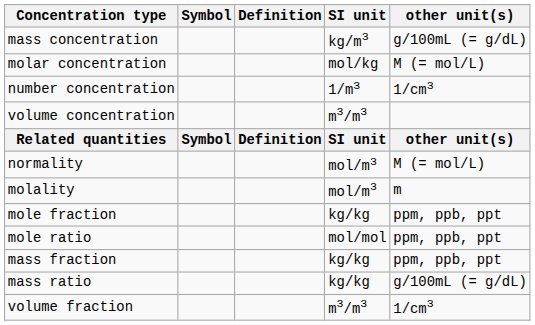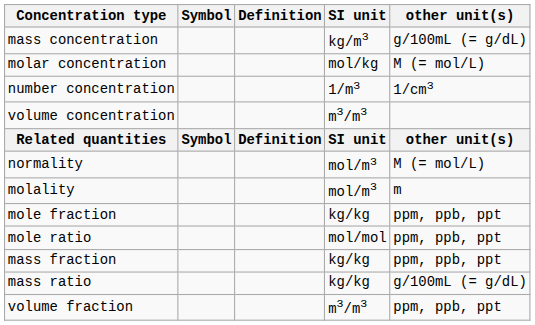volume fraction | other unit(s): 1/cm3 -> ppm, ppb, ppt
